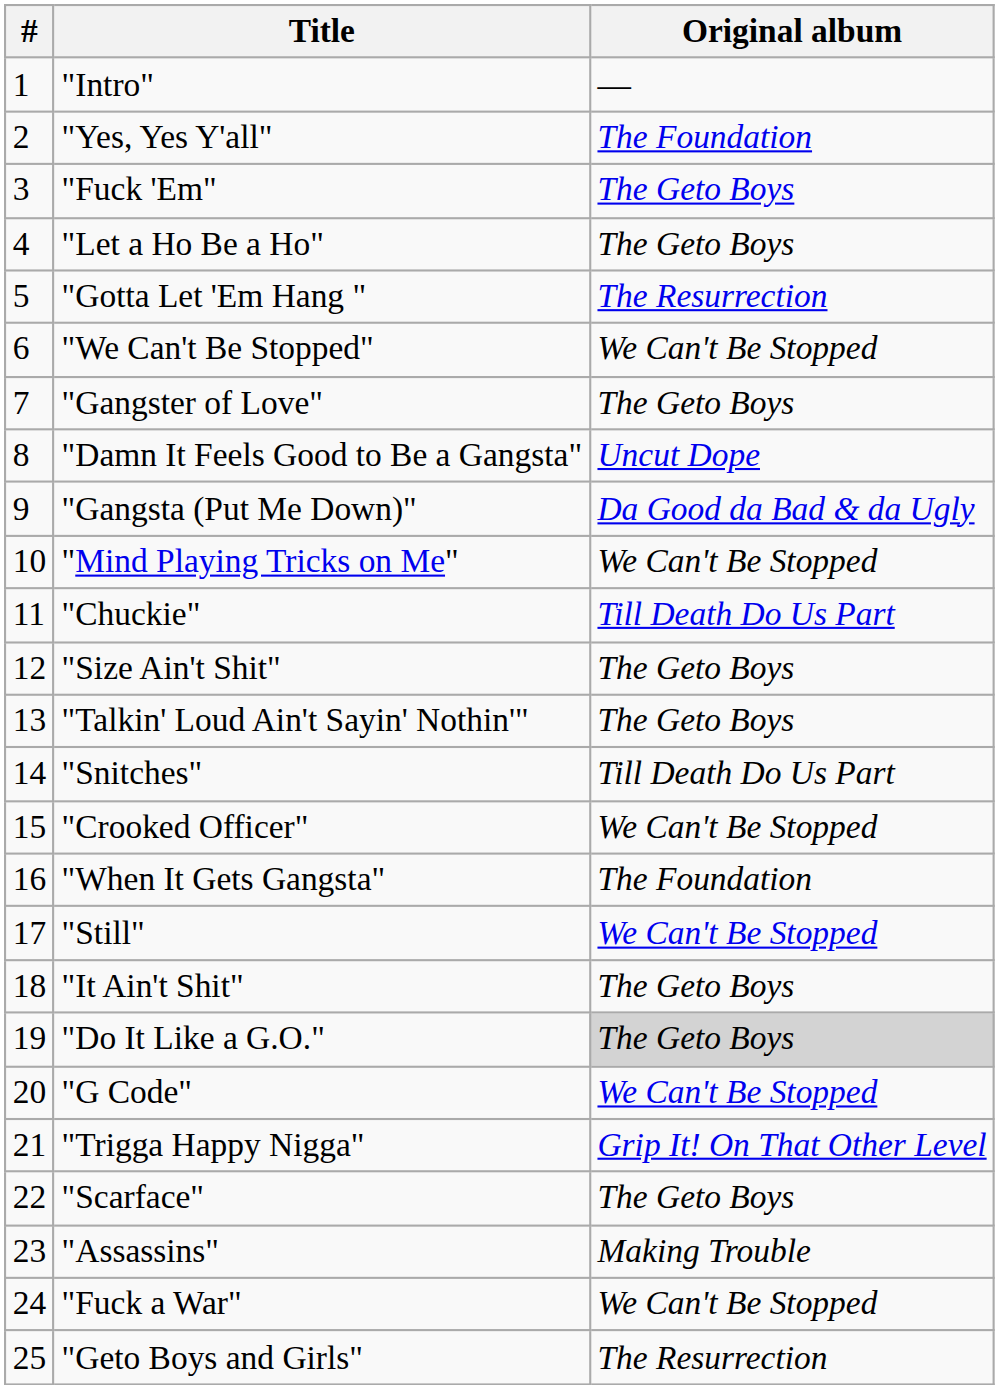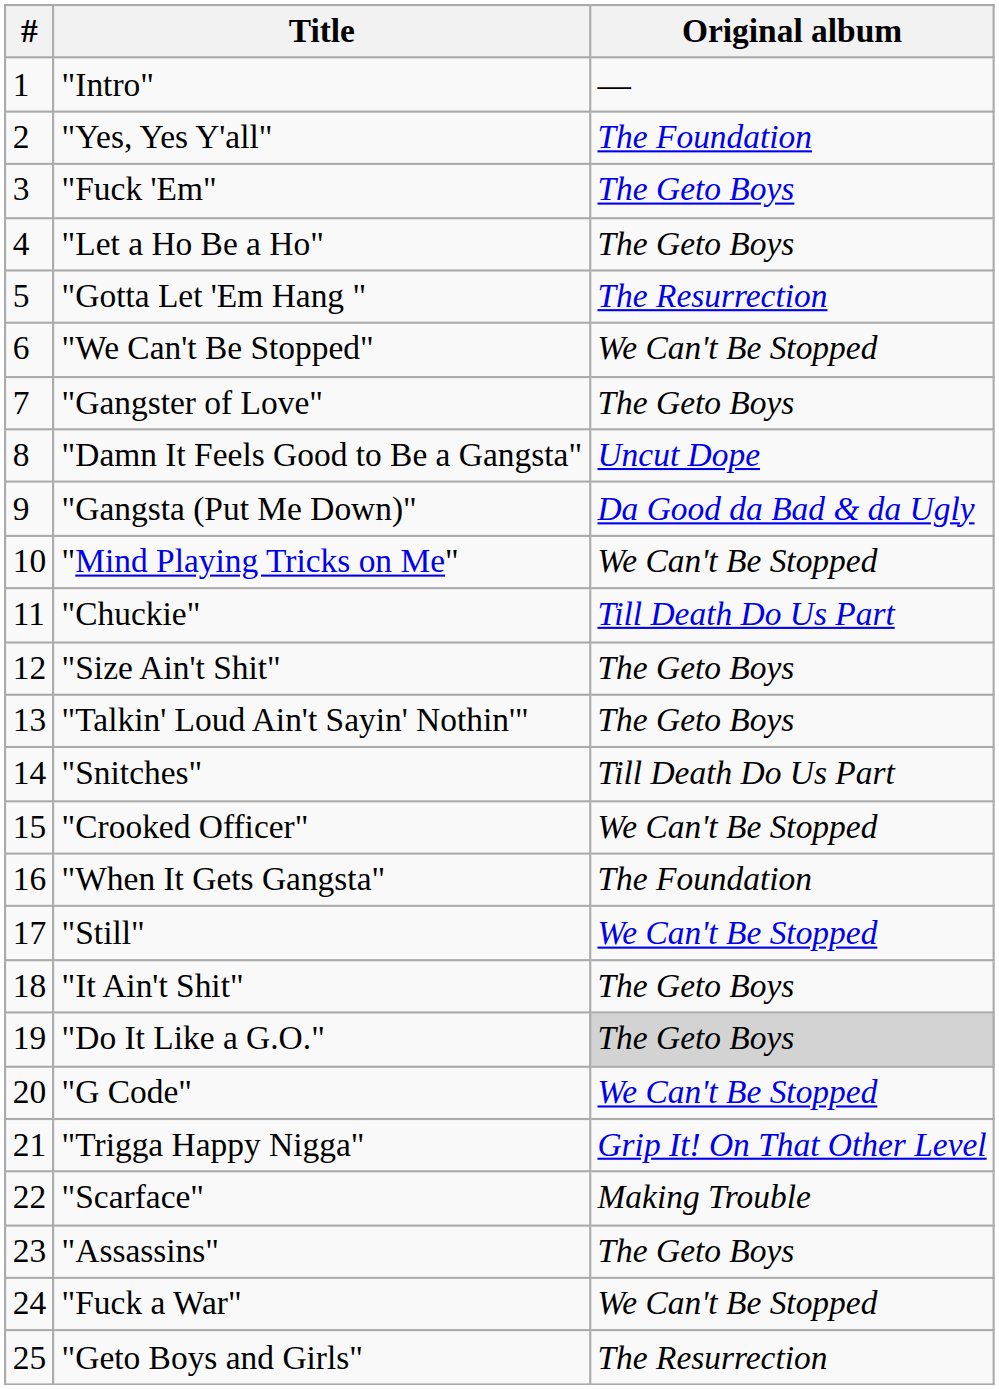"Scarface" | Original album: The Geto Boys -> Making Trouble
"Assassins" | Original album: Making Trouble -> The Geto Boys
